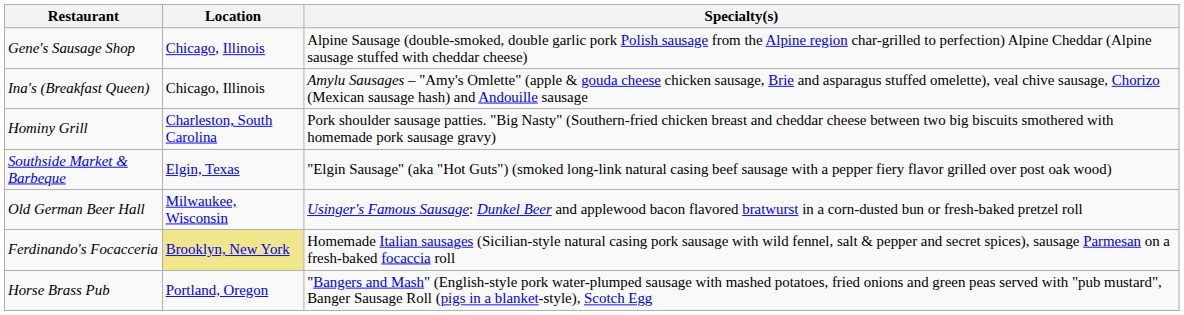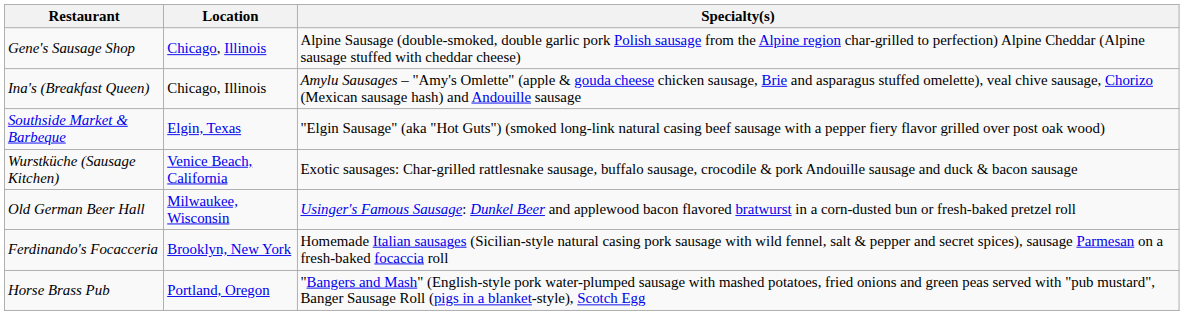- row: Hominy Grill | Charleston, South Carolina | Pork shoulder sausage patties. "Big Nasty" (Southern-fried chicken breast and cheddar cheese between two big biscuits smothered with homemade pork sausage gravy)
+ row: Wurstküche (Sausage Kitchen) | Venice Beach, California | Exotic sausages: Char-grilled rattlesnake sausage, buffalo sausage, crocodile & pork Andouille sausage and duck & bacon sausage
Ferdinando's Focacceria | Location: khaki background -> no background
